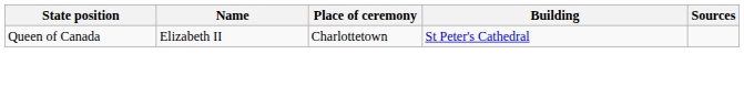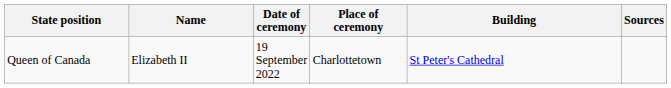+ column: Date of ceremony | 19 September 2022
